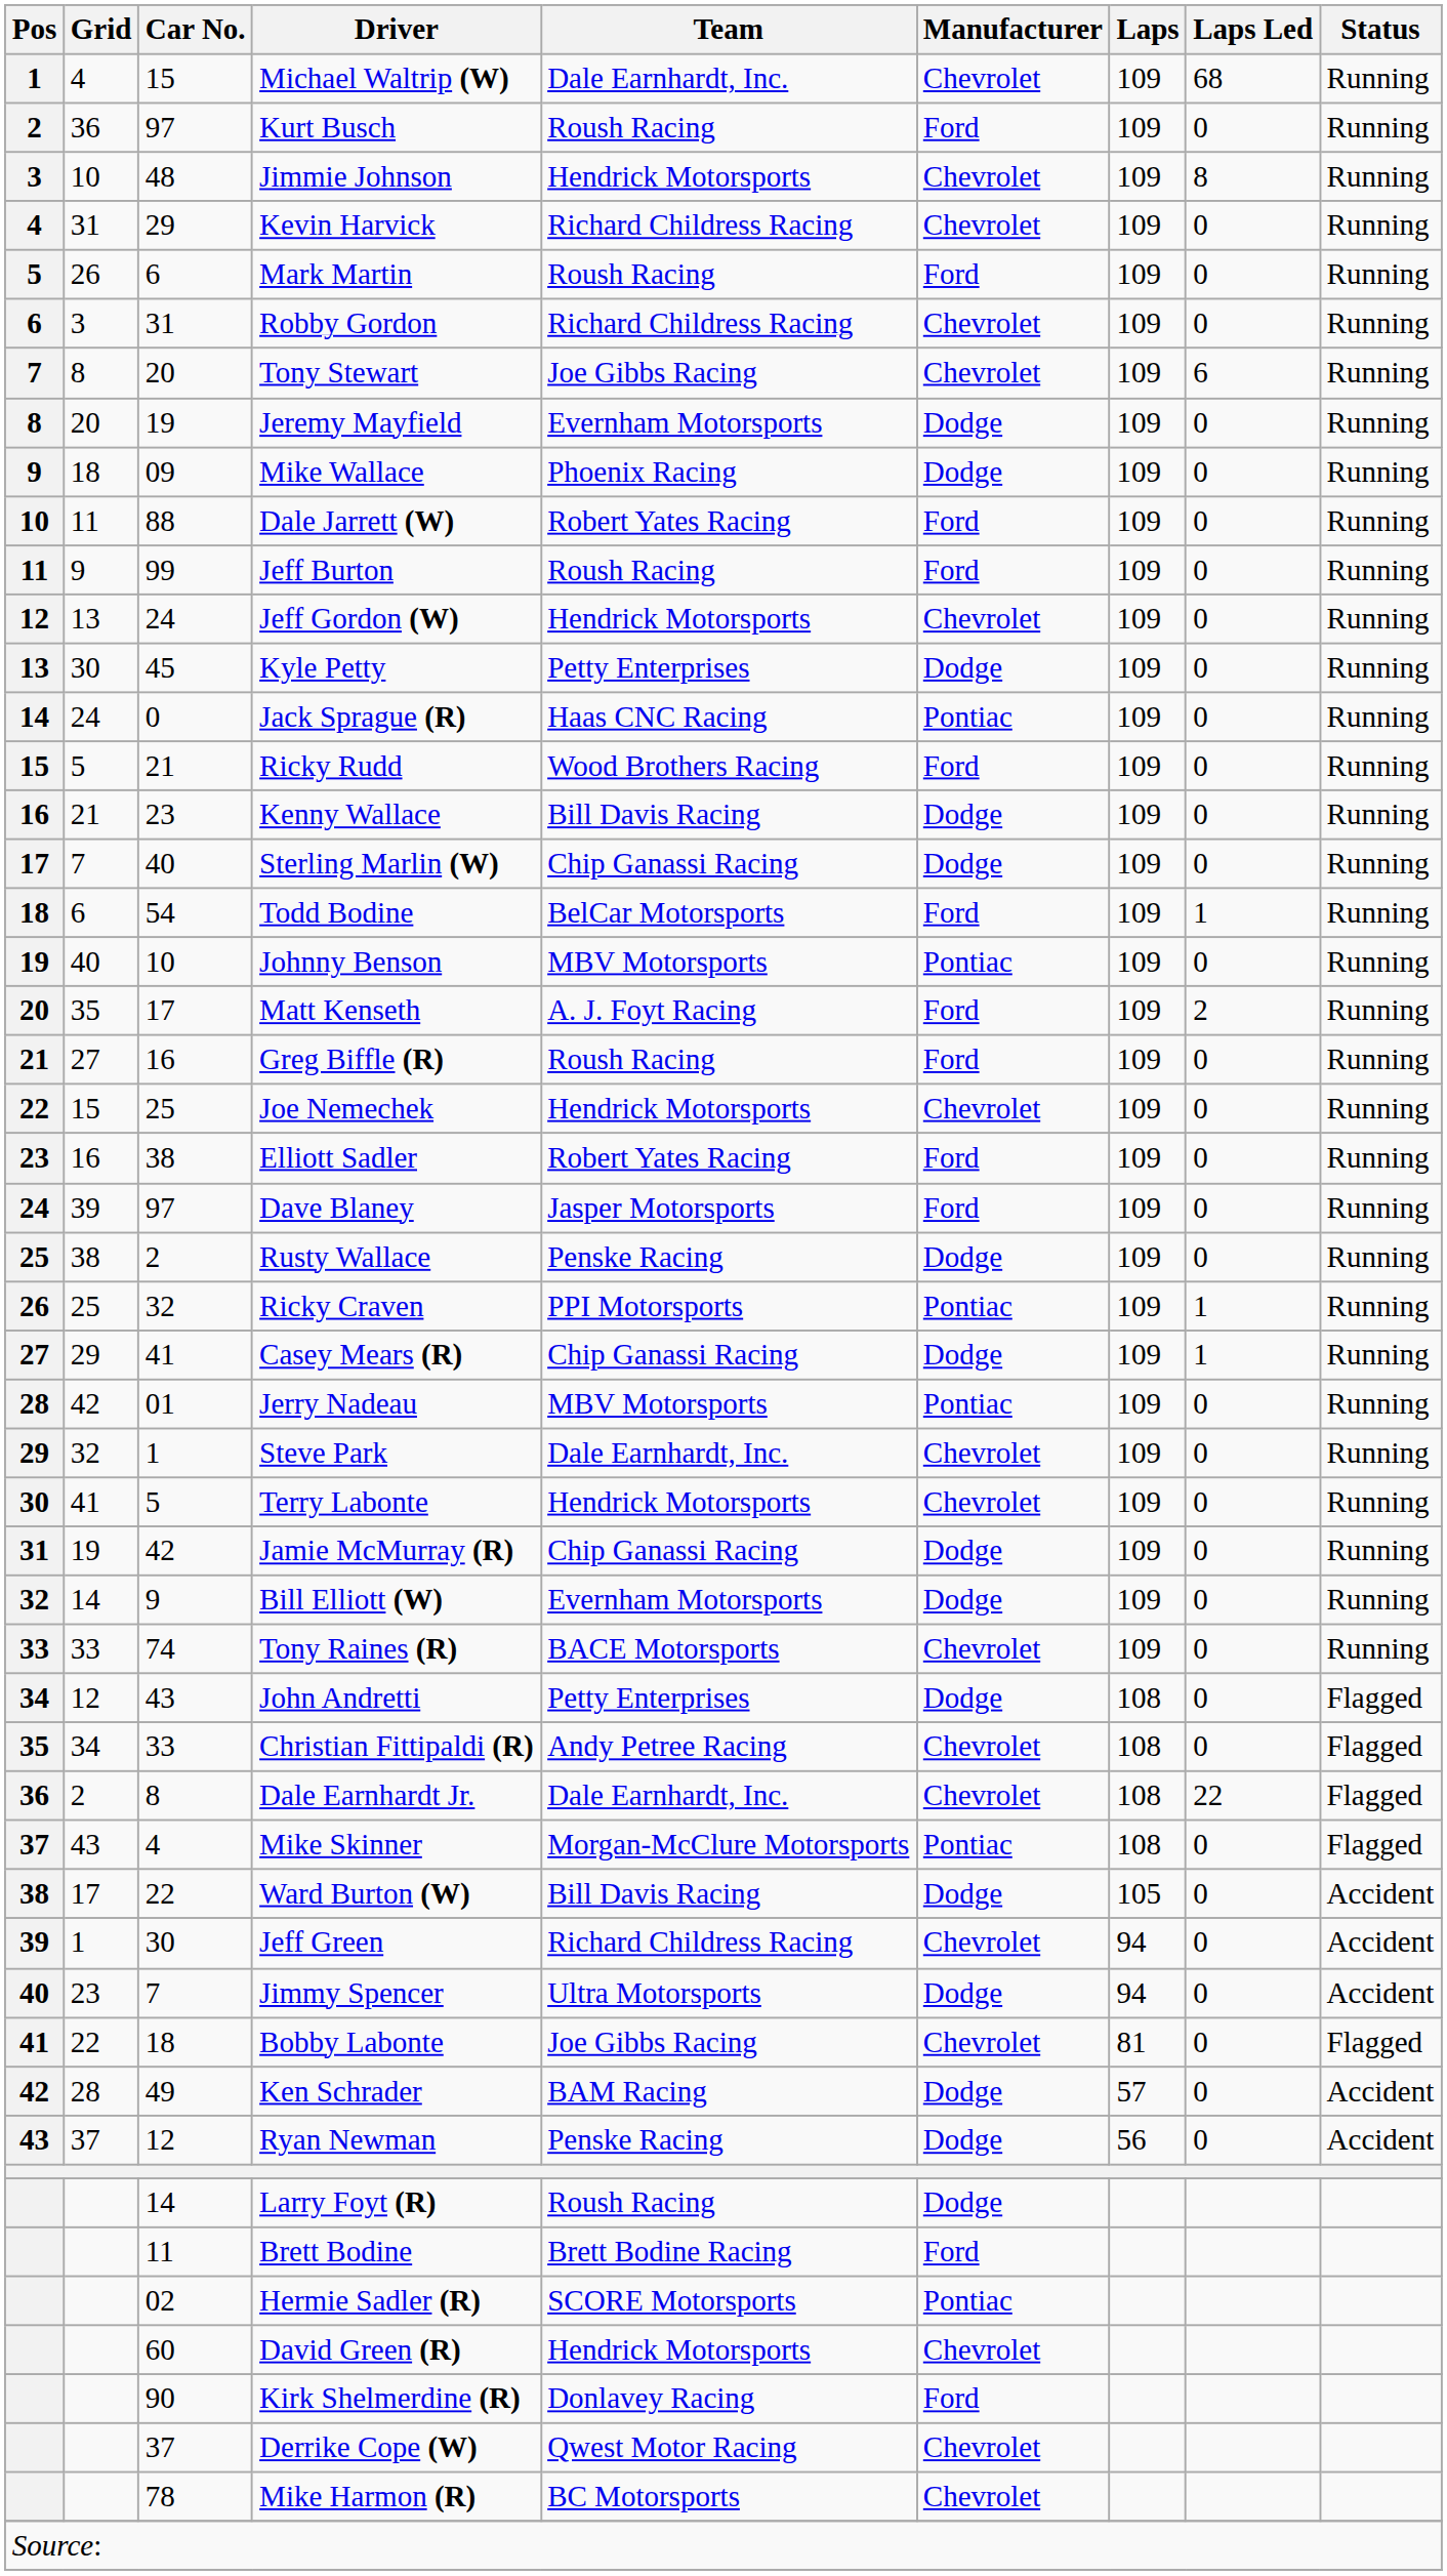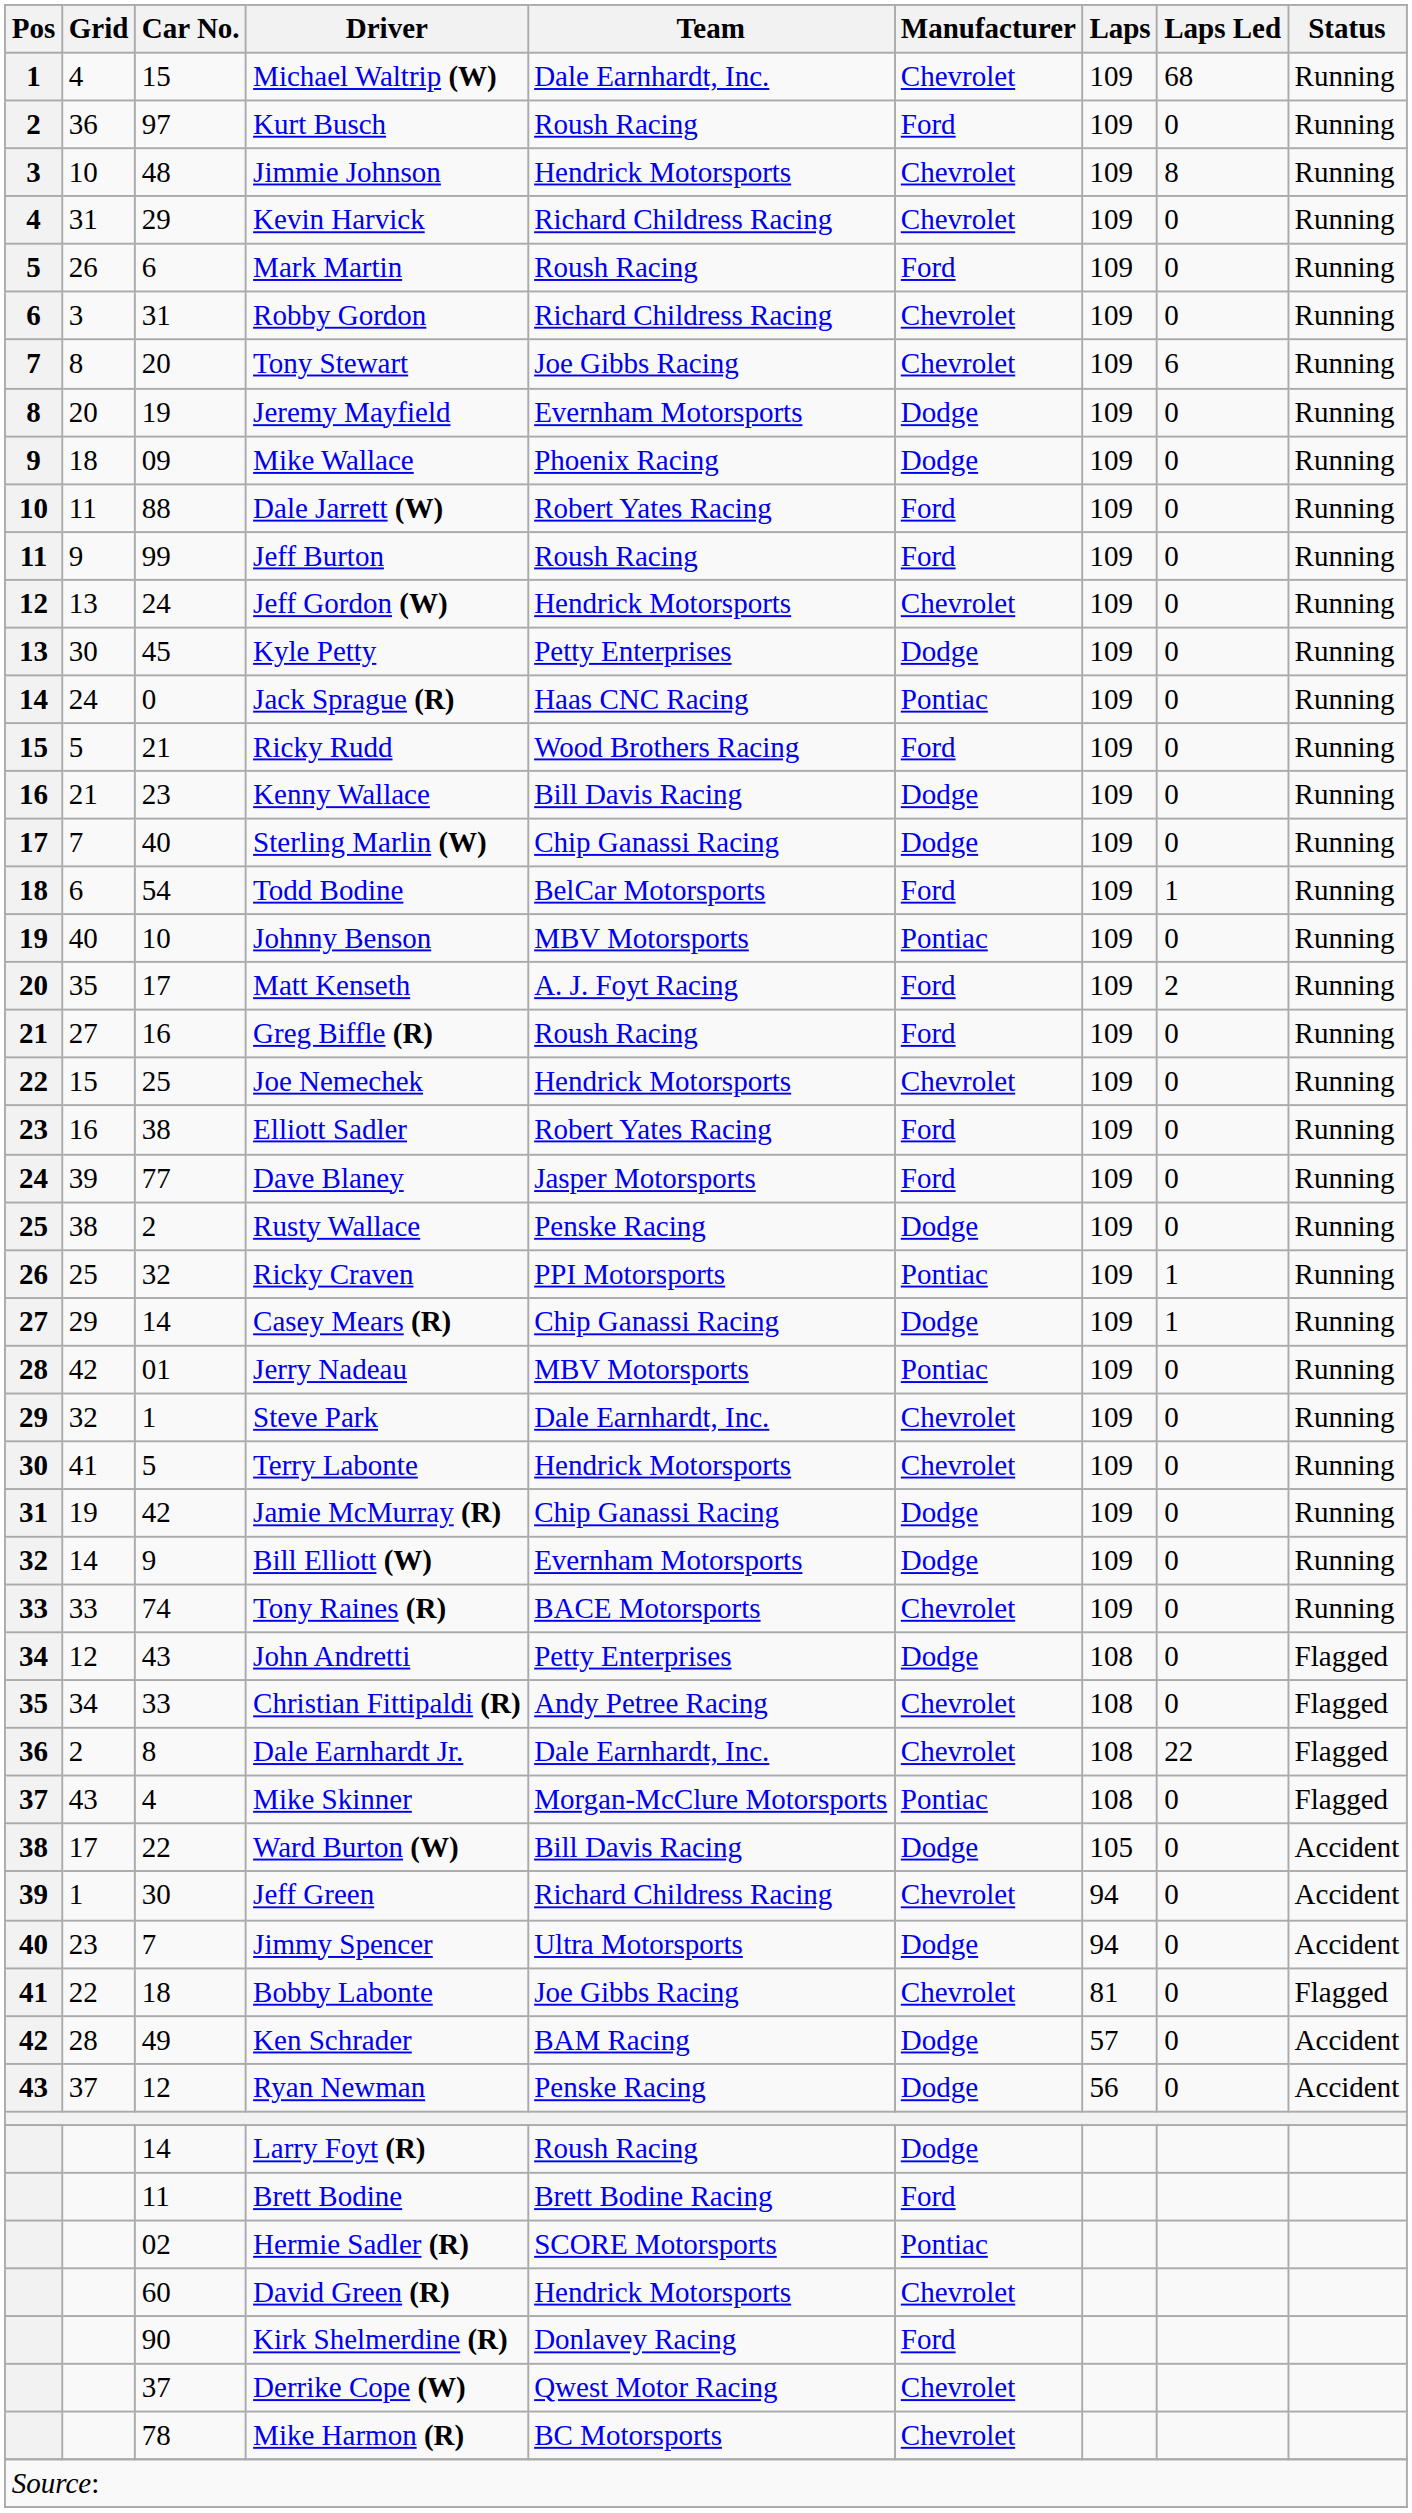Dave Blaney | Car No.: 97 -> 77
Casey Mears (R) | Car No.: 41 -> 14
